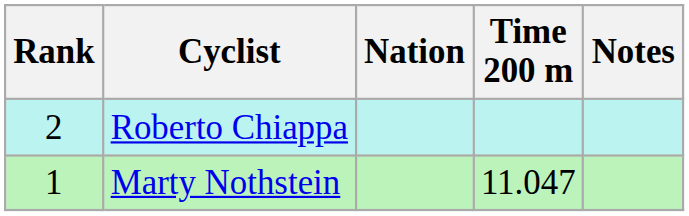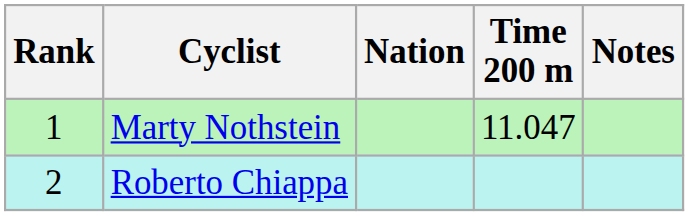rows swapped: Marty Nothstein <-> Roberto Chiappa
